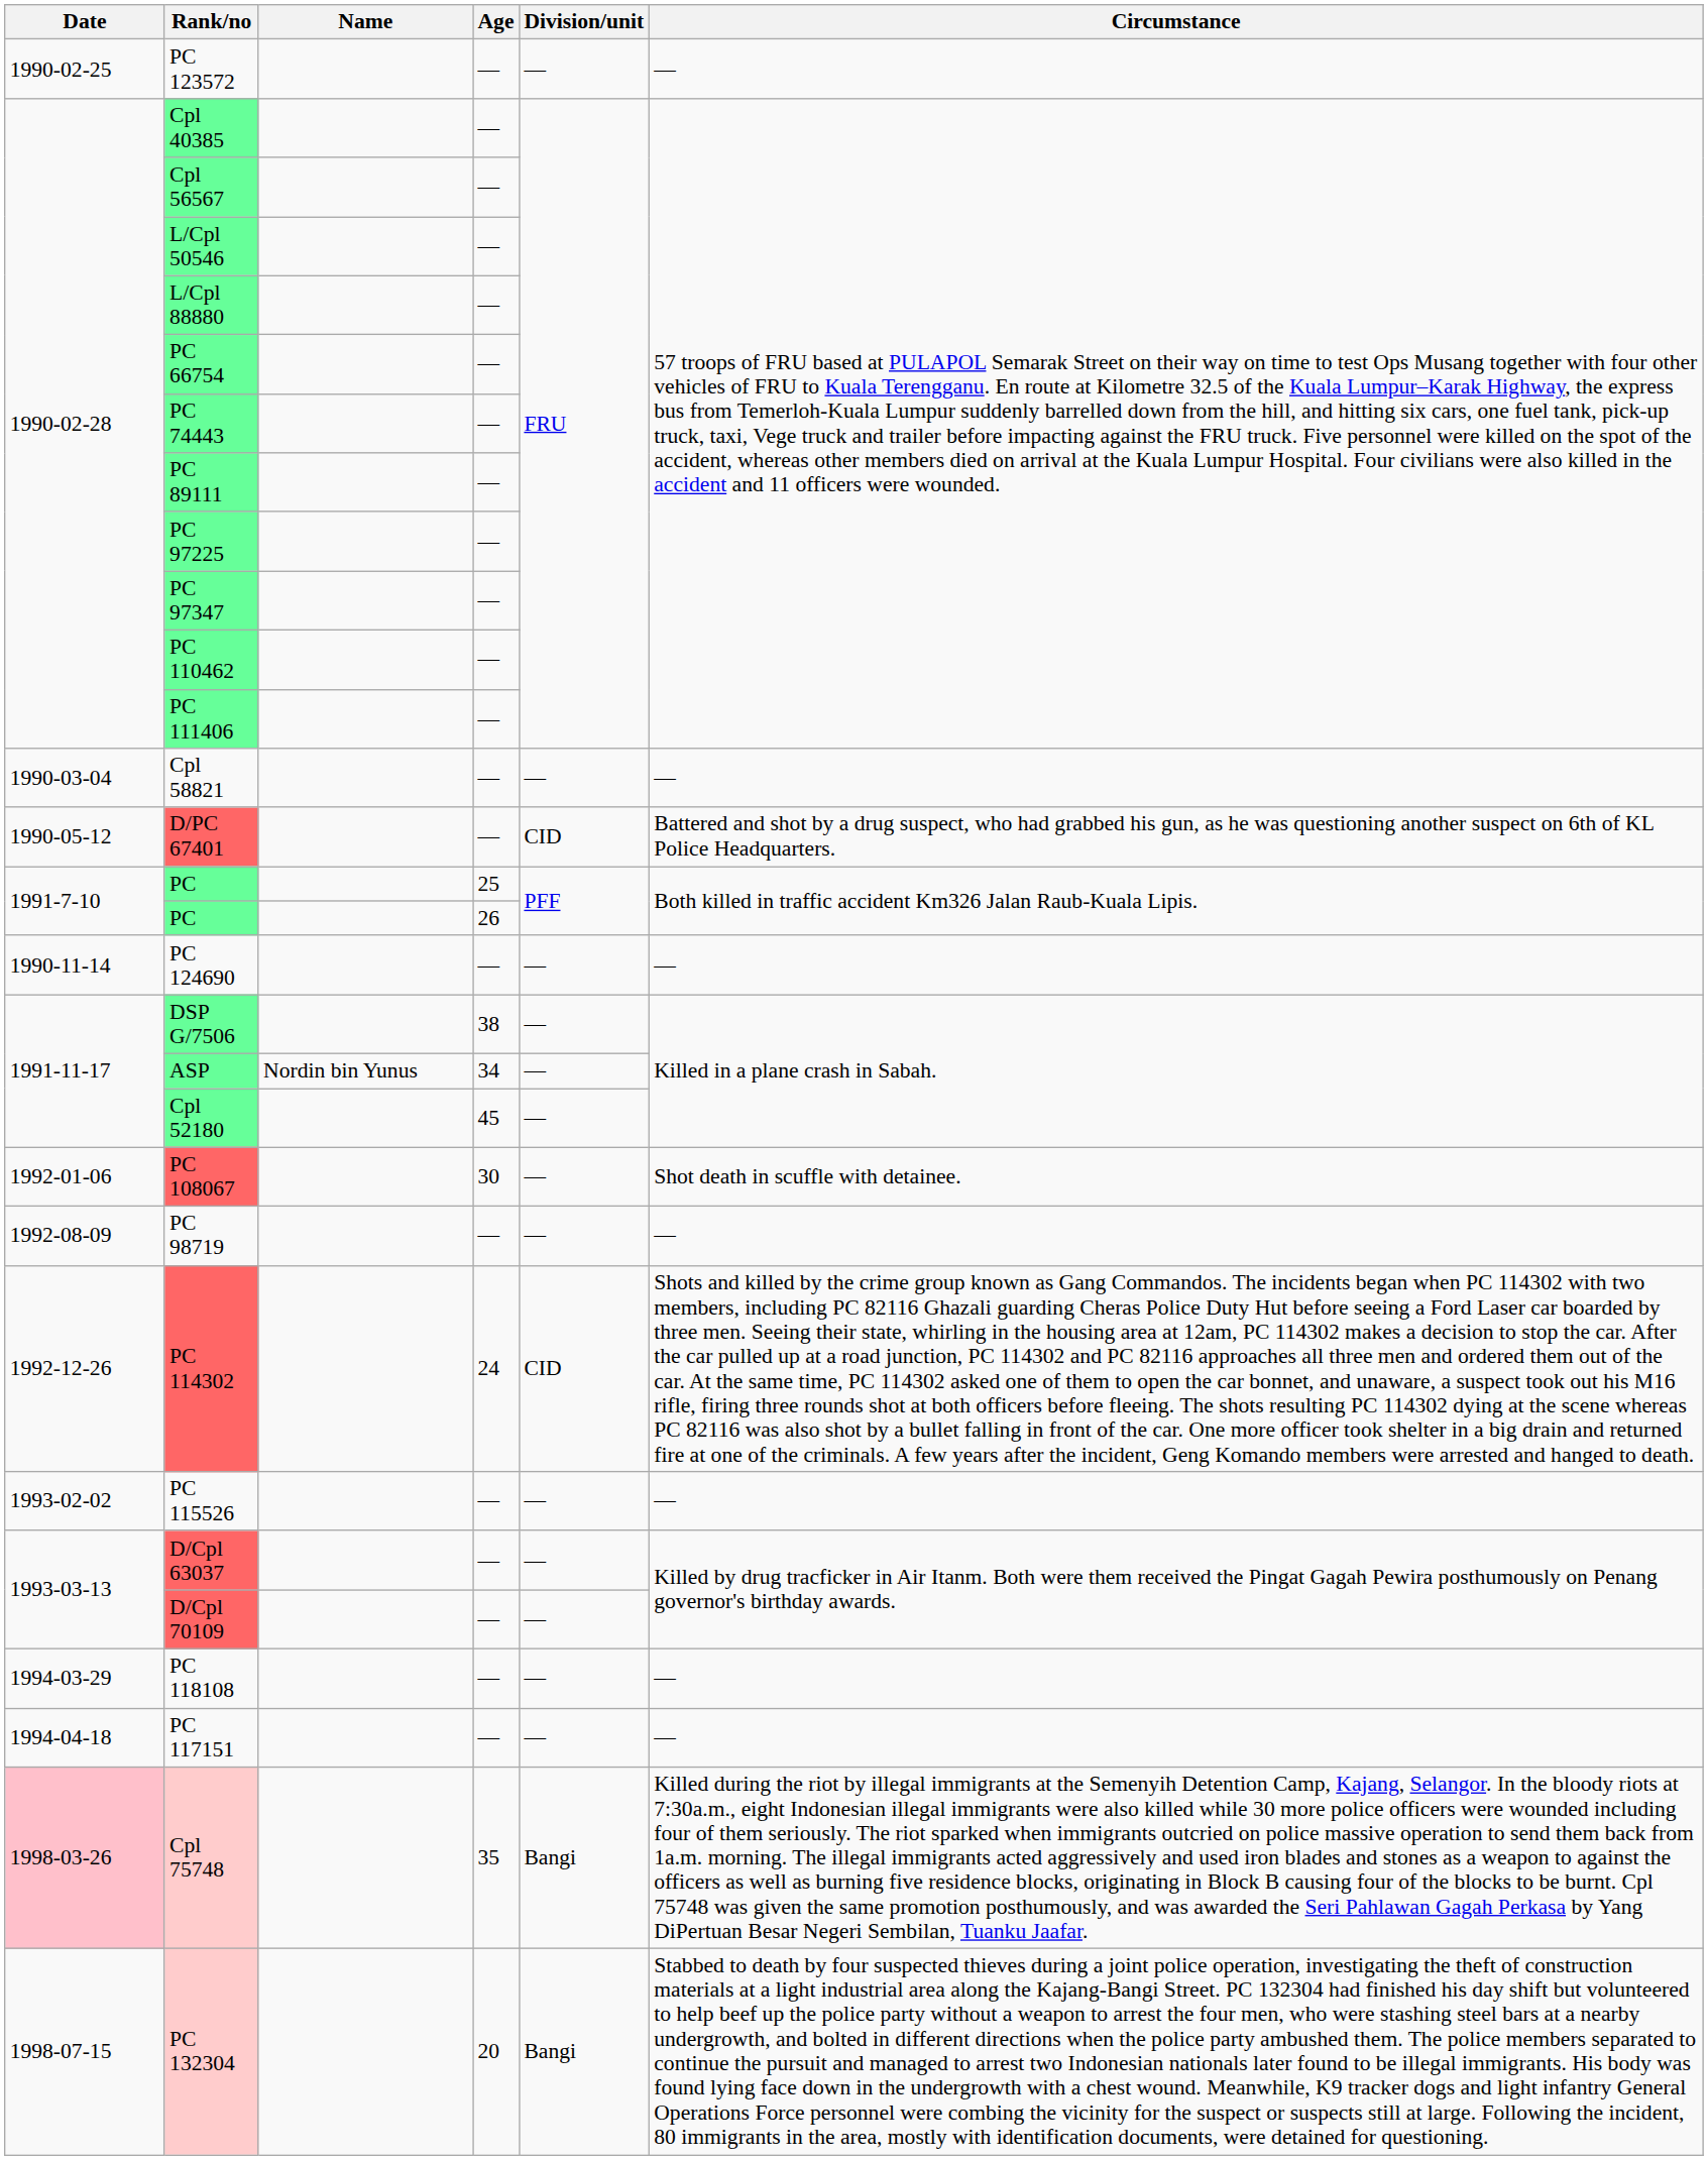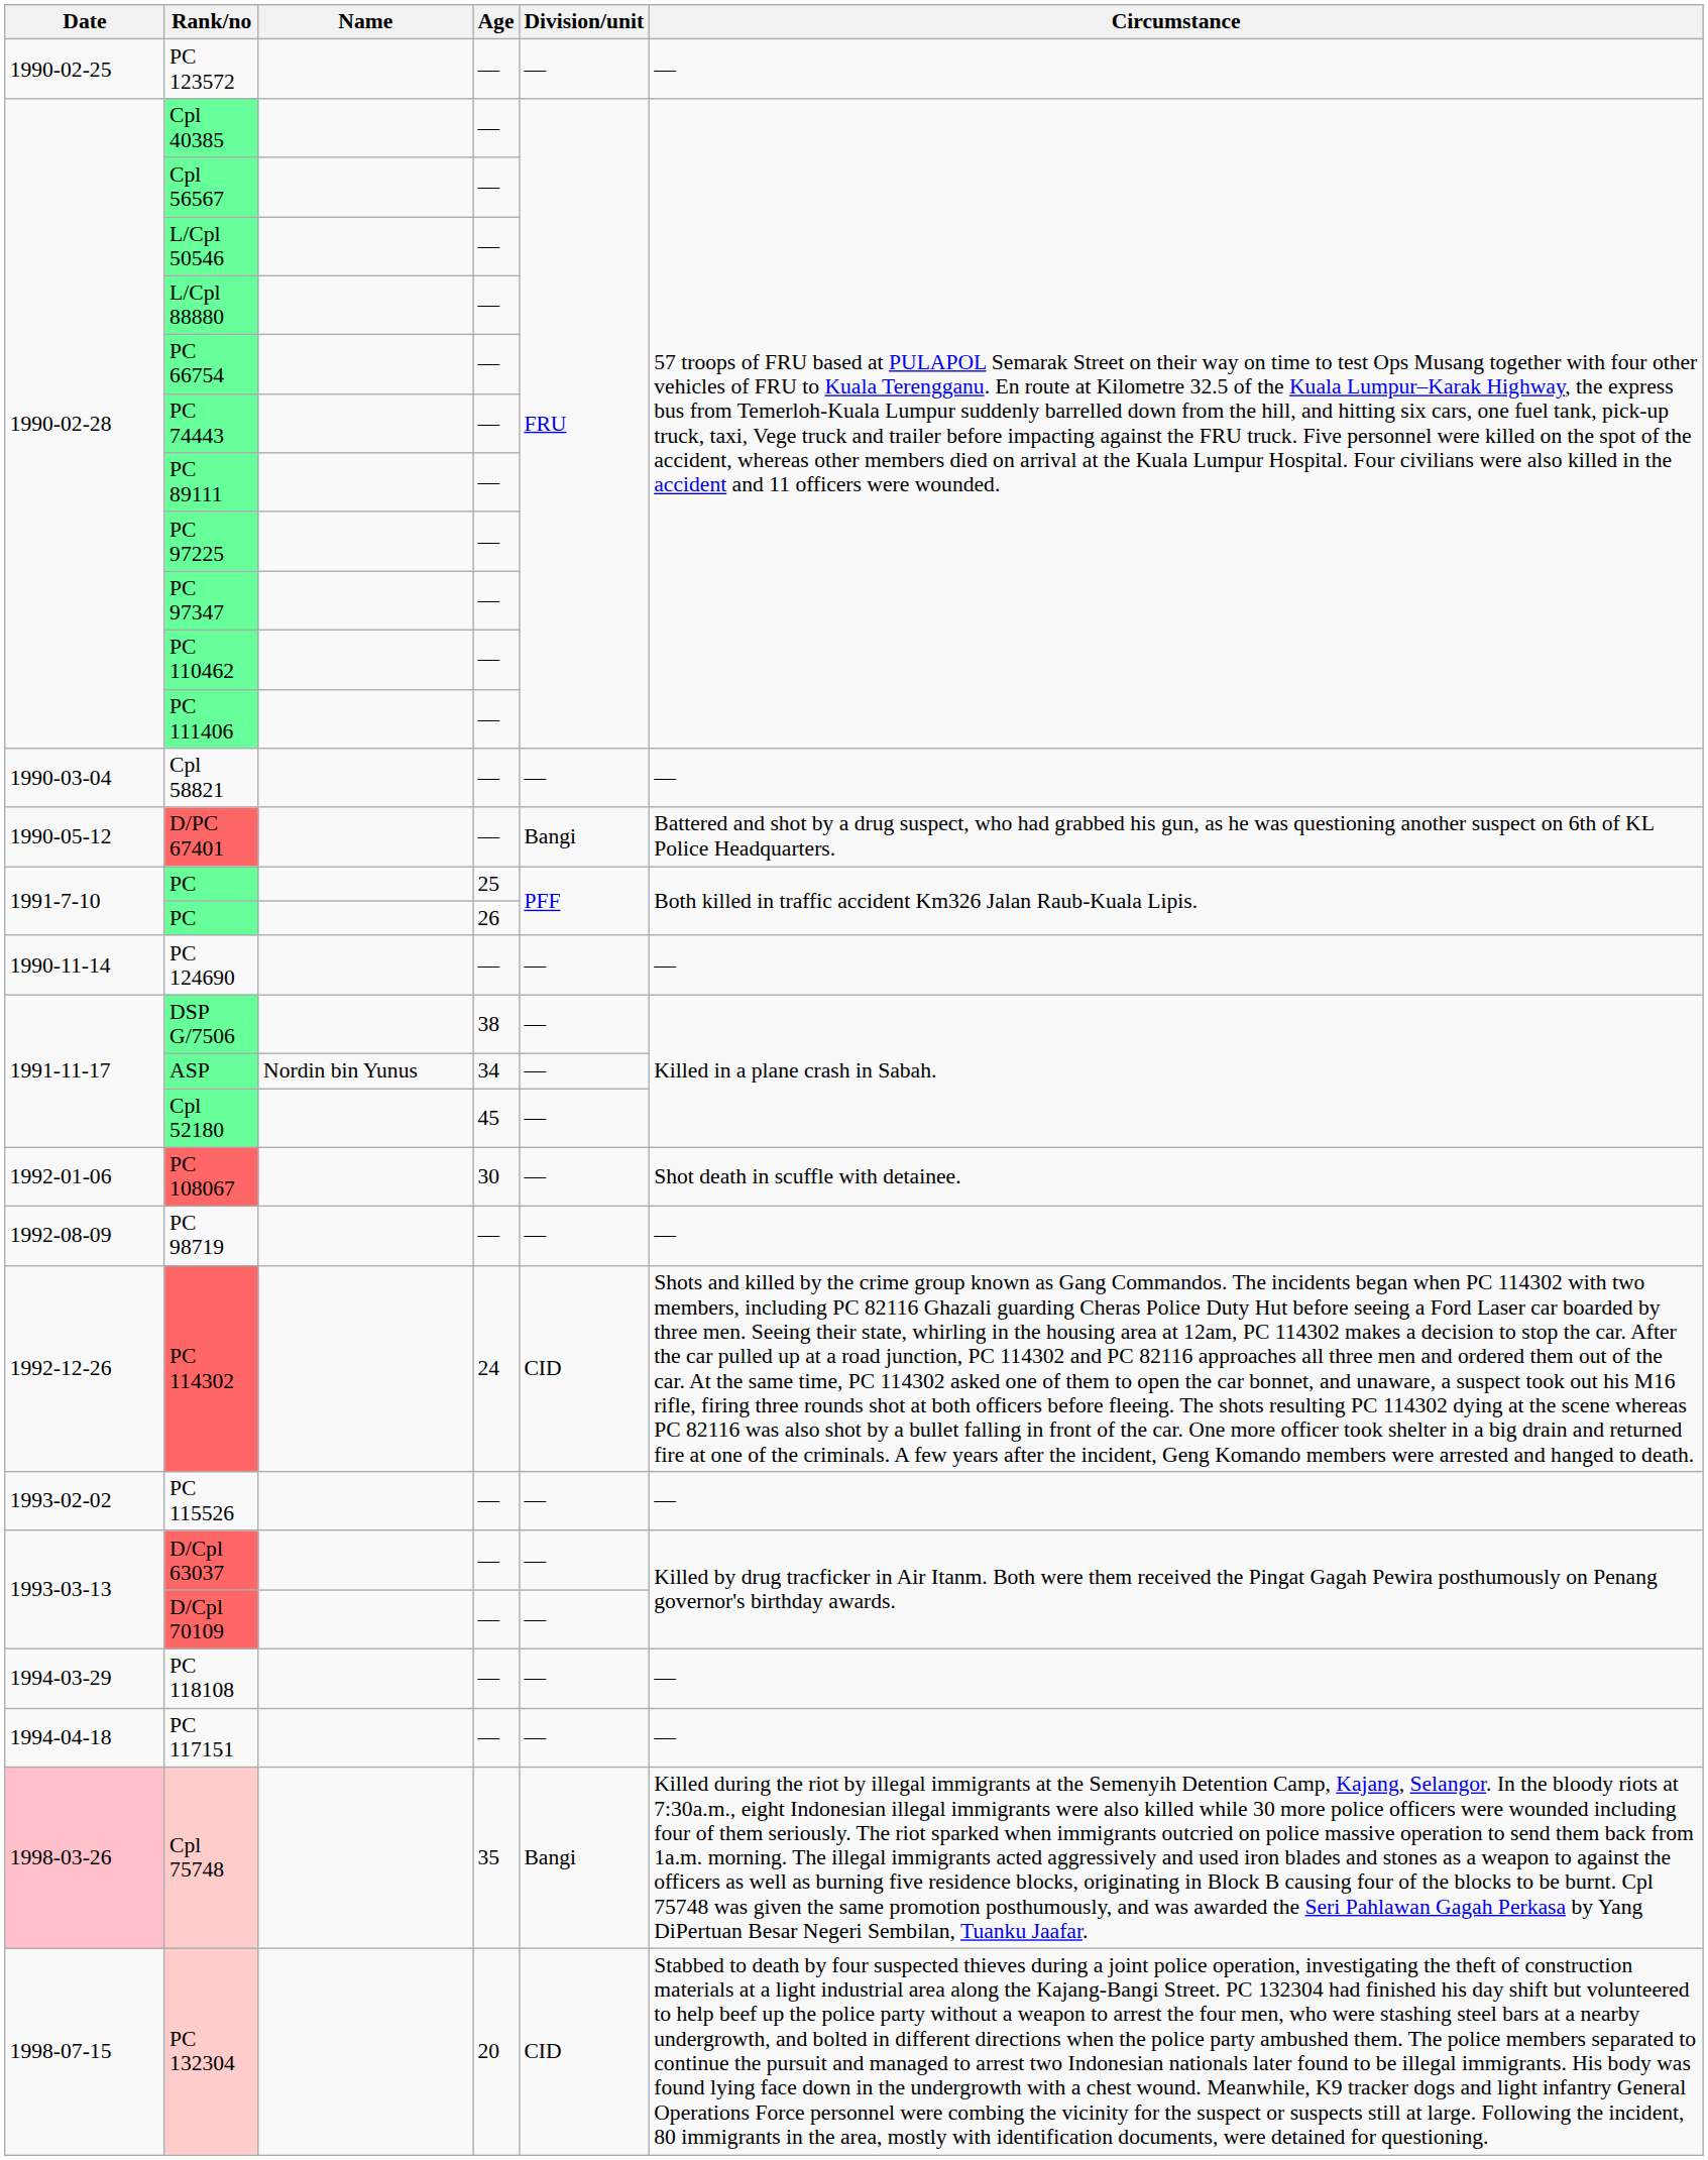D/PC 67401 | Division/unit: CID -> Bangi
PC 132304 | Division/unit: Bangi -> CID
